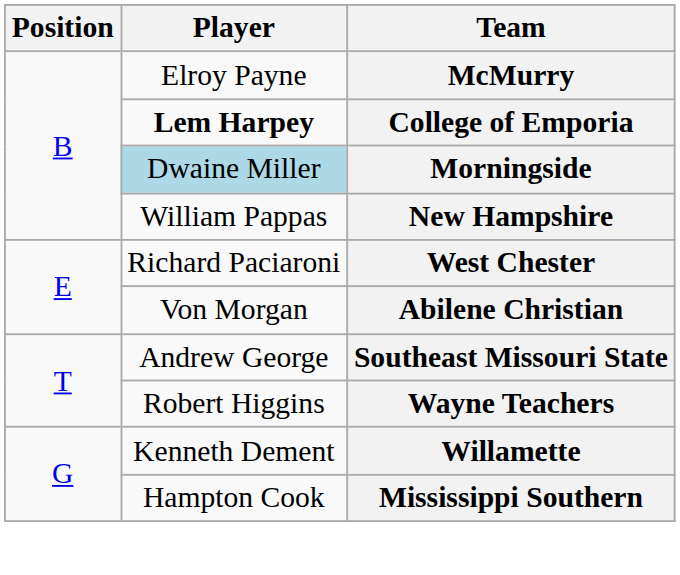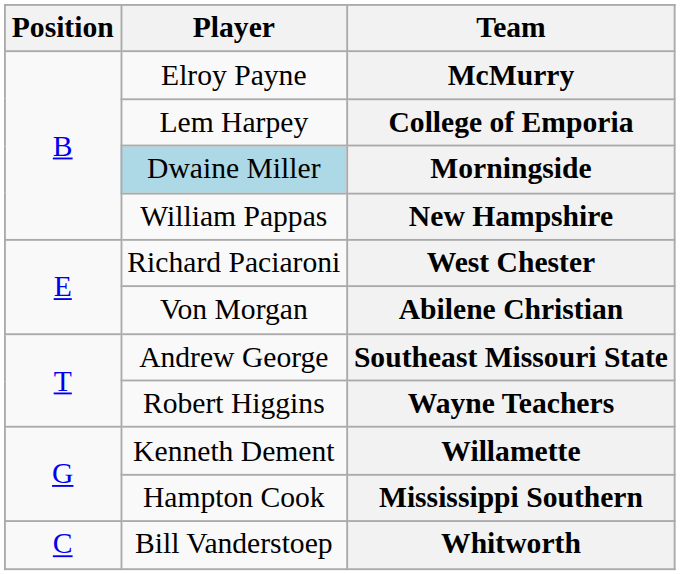College of Emporia | Player: bold -> normal
+ row: C | Bill Vanderstoep | Whitworth
